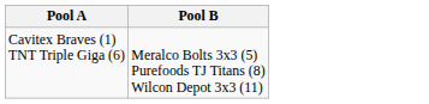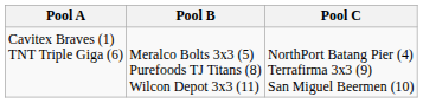+ column: Pool C | NorthPort Batang Pier (4) Terrafirma 3x3 (9) San Miguel Beermen (10)
